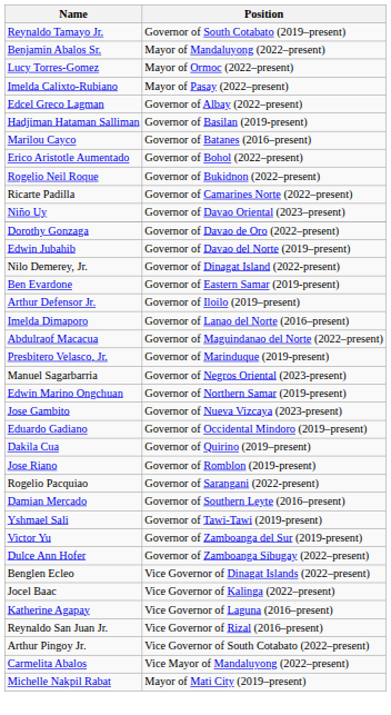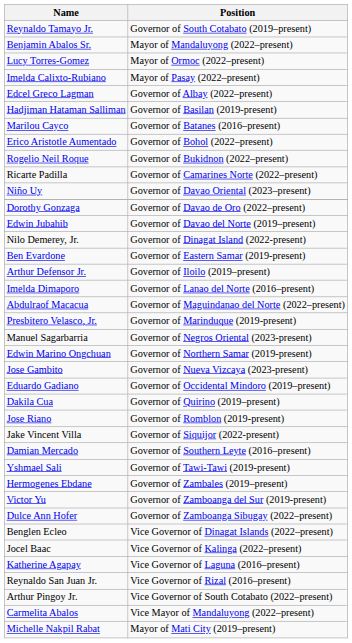- row: Rogelio Pacquiao | Governor of Sarangani (2022-present)
+ row: Jake Vincent Villa | Governor of Siquijor (2022-present)
+ row: Hermogenes Ebdane | Governor of Zambales (2019–present)
